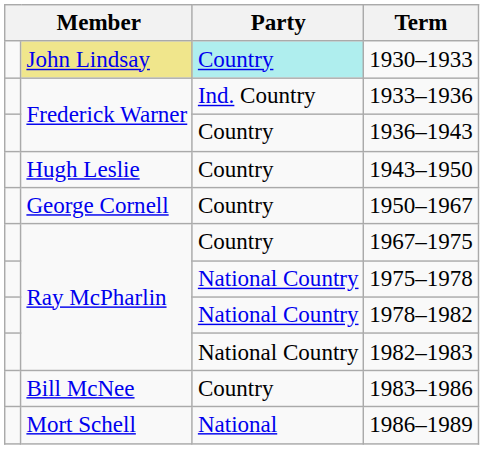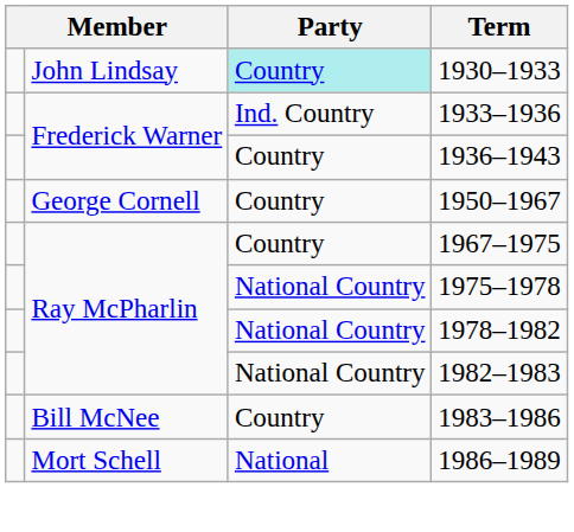1930–1933 | column 2: khaki background -> no background
- row: Hugh Leslie | Country | 1943–1950
